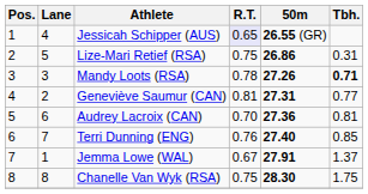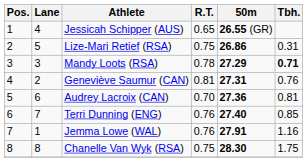Jessicah Schipper (AUS) | R.T.: lavender background -> no background
Mandy Loots (RSA) | 50m: 27.26 -> 27.29
Geneviève Saumur (CAN) | Tbh.: 0.77 -> 0.76
Jemma Lowe (WAL) | R.T.: 0.67 -> 0.76
Jemma Lowe (WAL) | Tbh.: 1.37 -> 1.16
